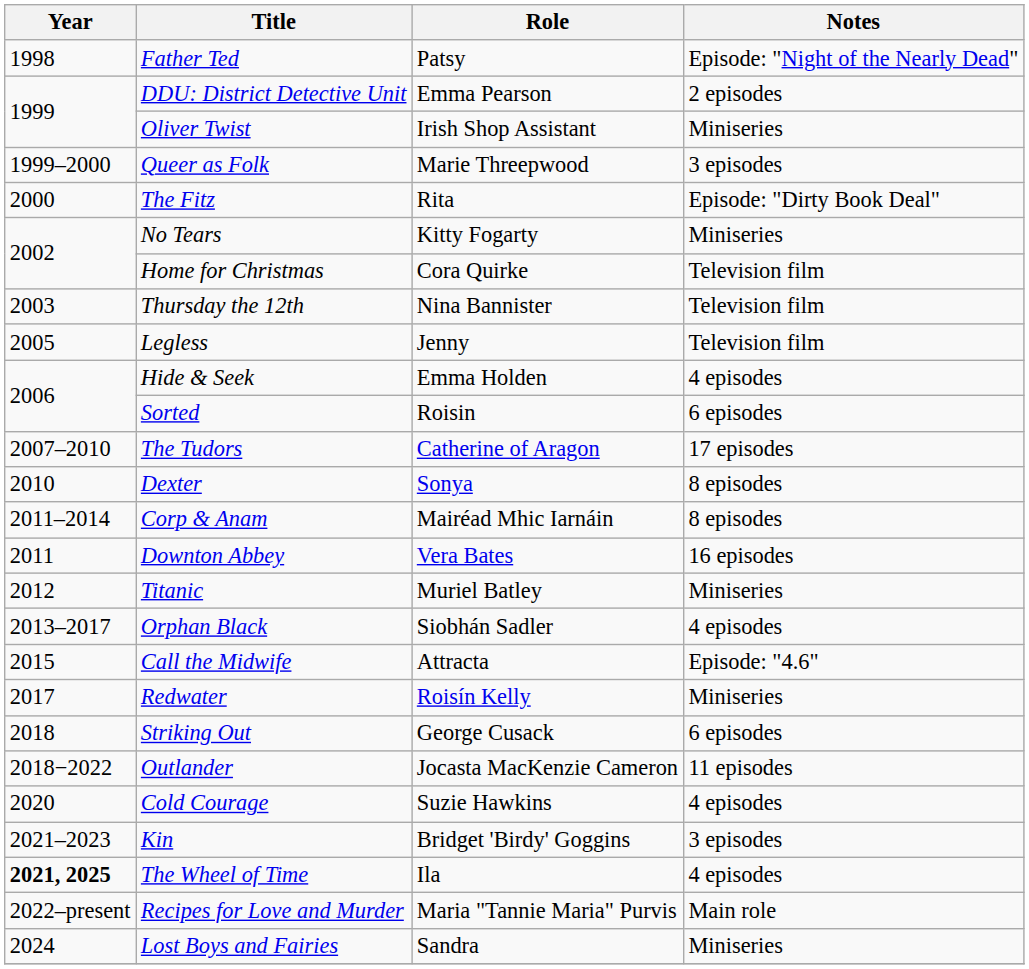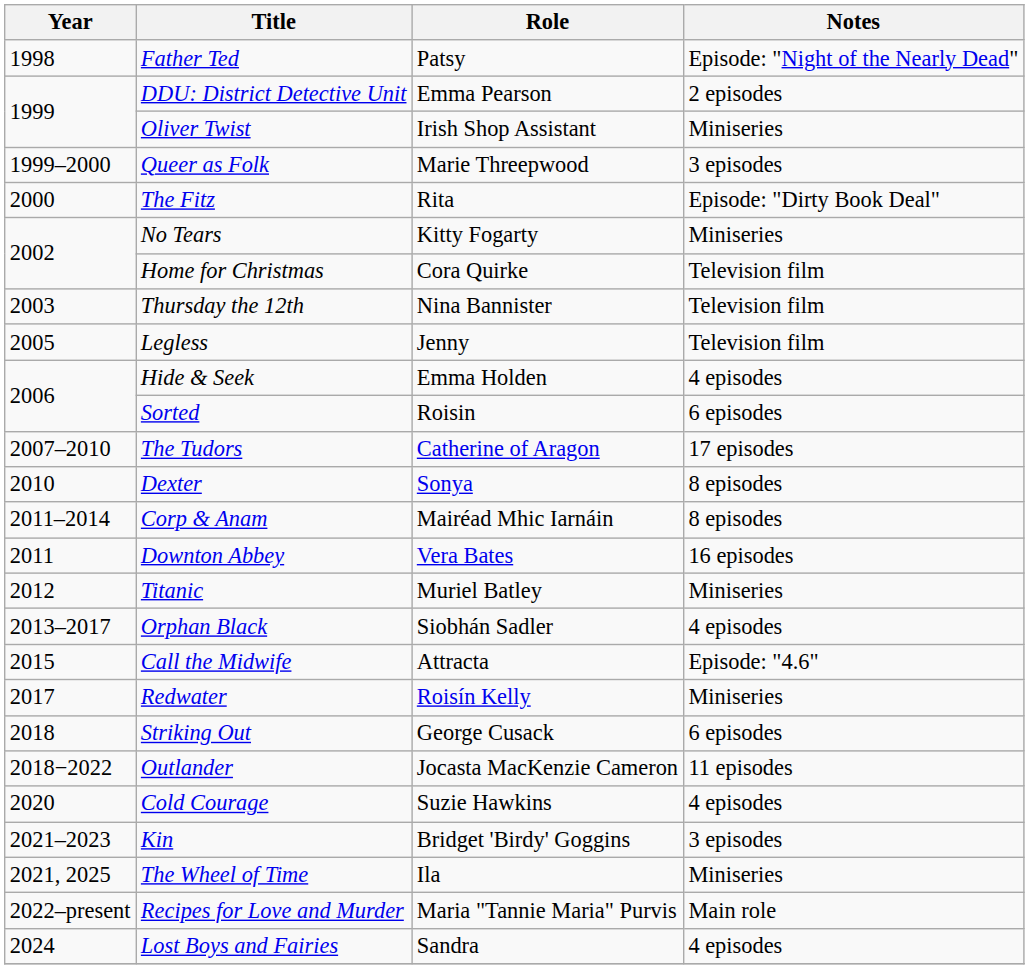The Wheel of Time | Year: bold -> normal
The Wheel of Time | Notes: 4 episodes -> Miniseries
Lost Boys and Fairies | Notes: Miniseries -> 4 episodes
